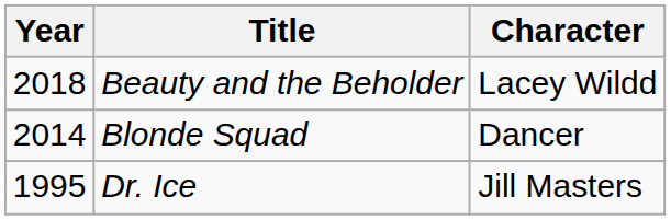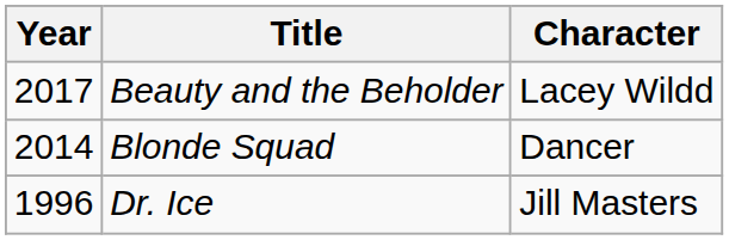Beauty and the Beholder | Year: 2018 -> 2017
Dr. Ice | Year: 1995 -> 1996
